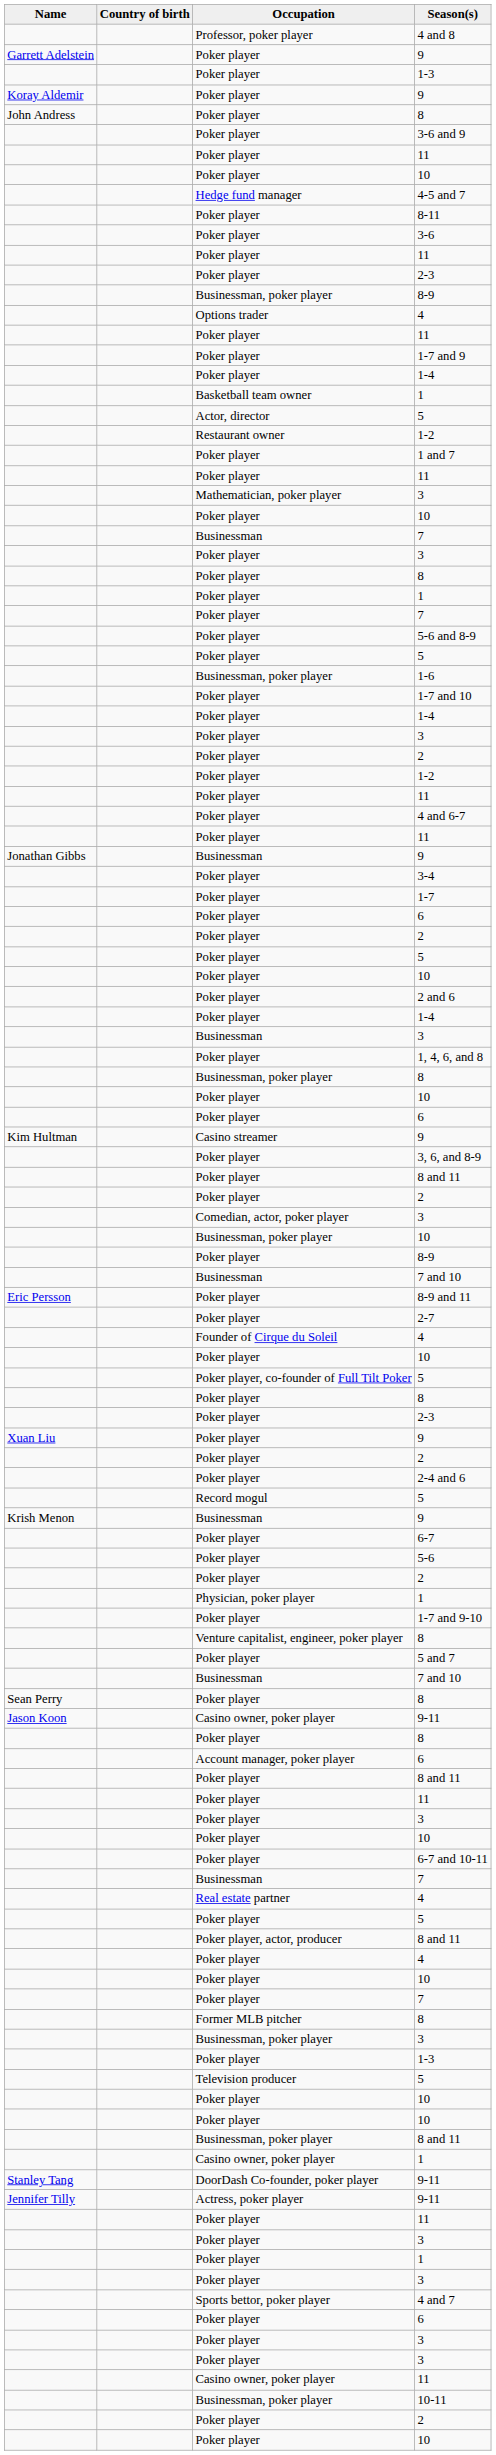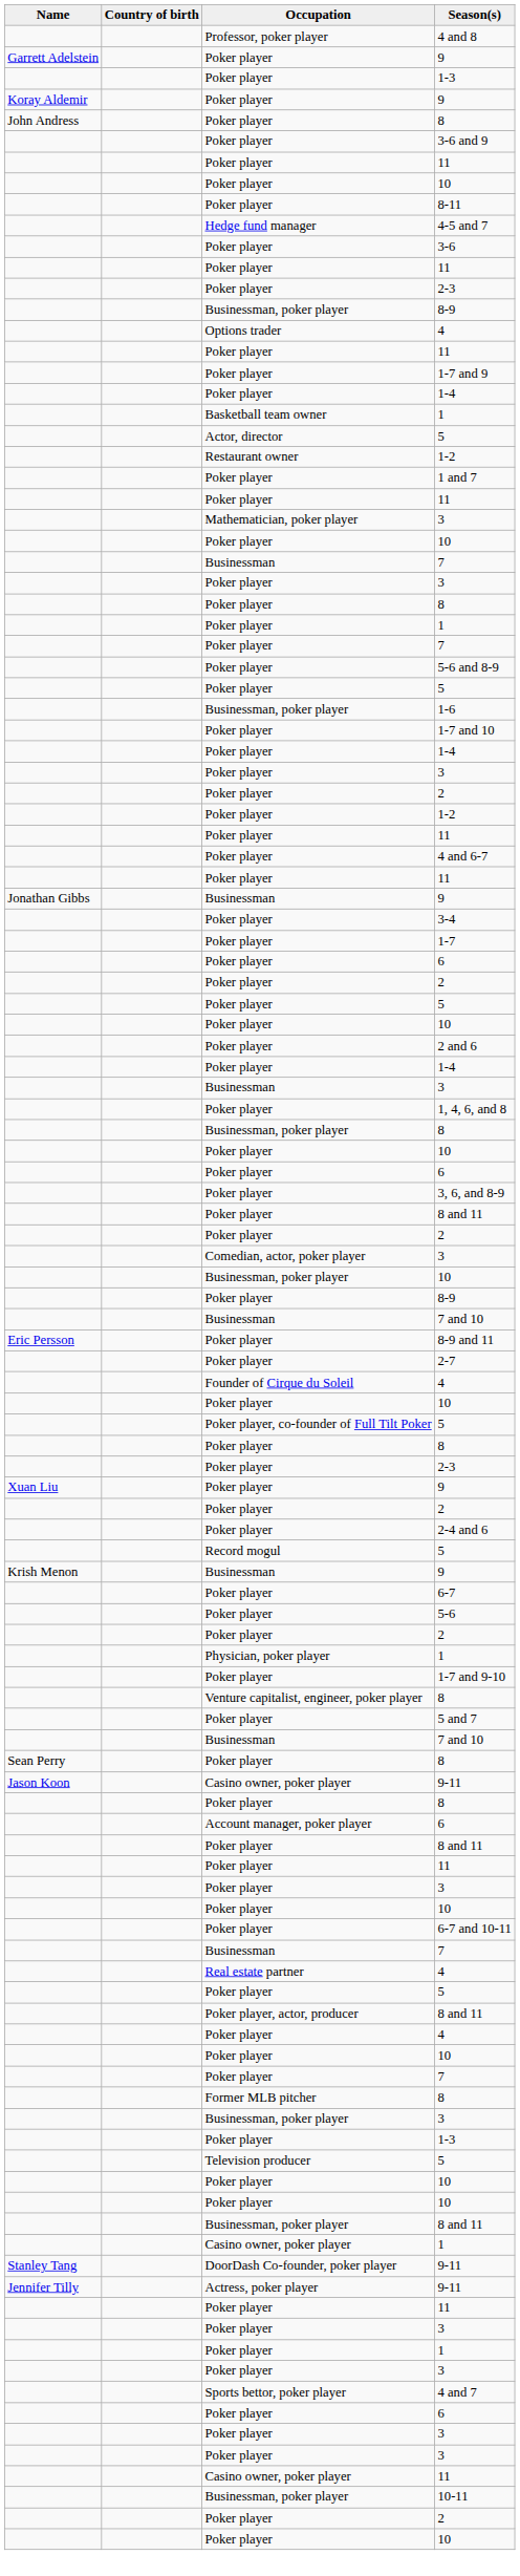rows swapped: 4-5 and 7 <-> 8-11
- row: Kim Hultman | Casino streamer | 9
